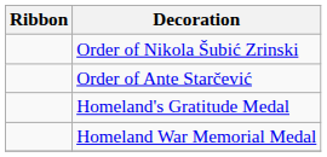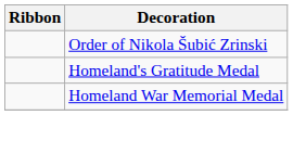- row: Order of Ante Starčević
